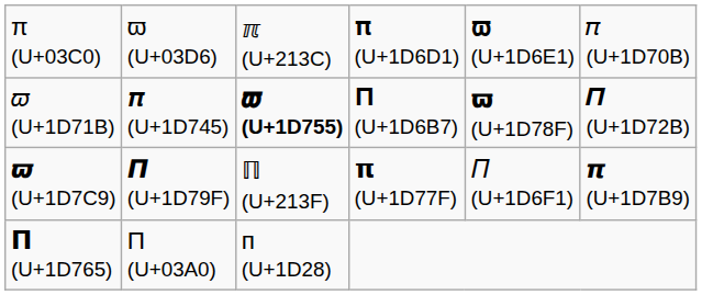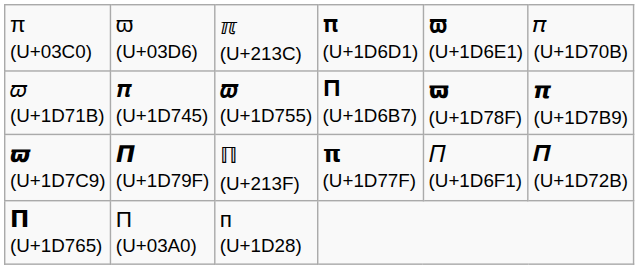𝜛 (U+1D71B) | column 3: bold -> normal
𝜛 (U+1D71B) | column 6: 𝜫 (U+1D72B) -> 𝞹 (U+1D7B9)
𝟉 (U+1D7C9) | column 6: 𝞹 (U+1D7B9) -> 𝜫 (U+1D72B)
